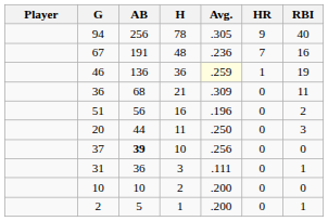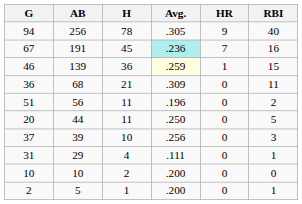- column: Player
67 | H: 48 -> 45
67 | Avg.: no background -> paleturquoise background
46 | AB: 136 -> 139
46 | RBI: 19 -> 15
51 | H: 16 -> 11
20 | RBI: 3 -> 5
37 | AB: bold -> normal
37 | RBI: 0 -> 3
31 | AB: 36 -> 29
31 | H: 3 -> 4
